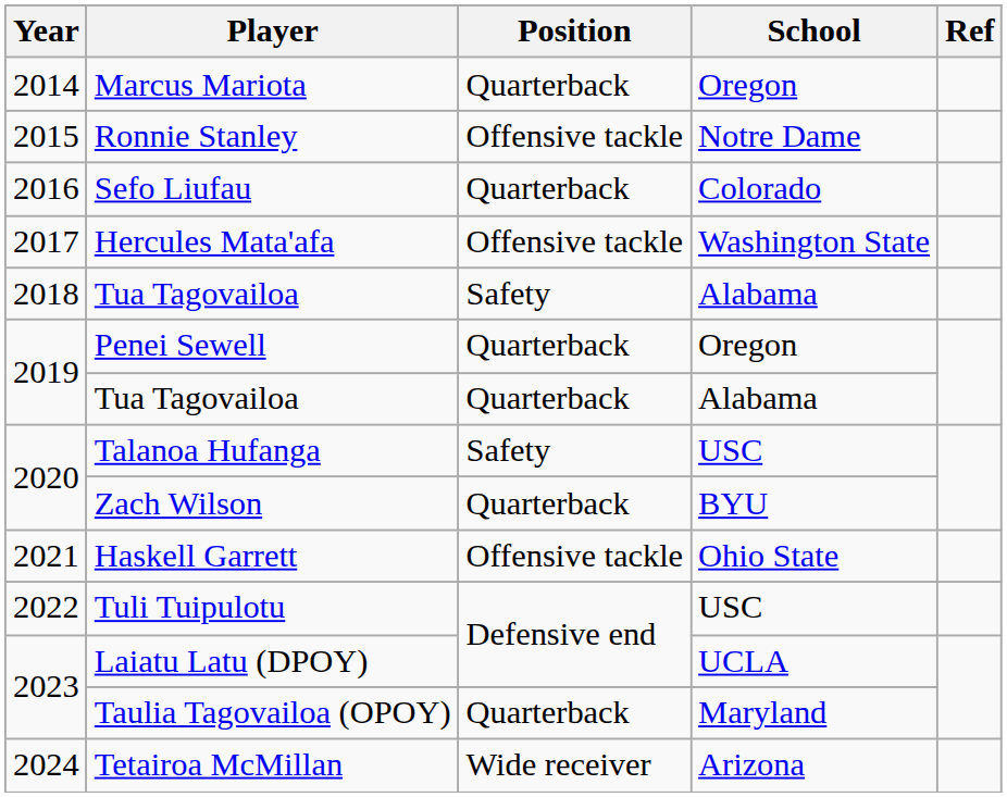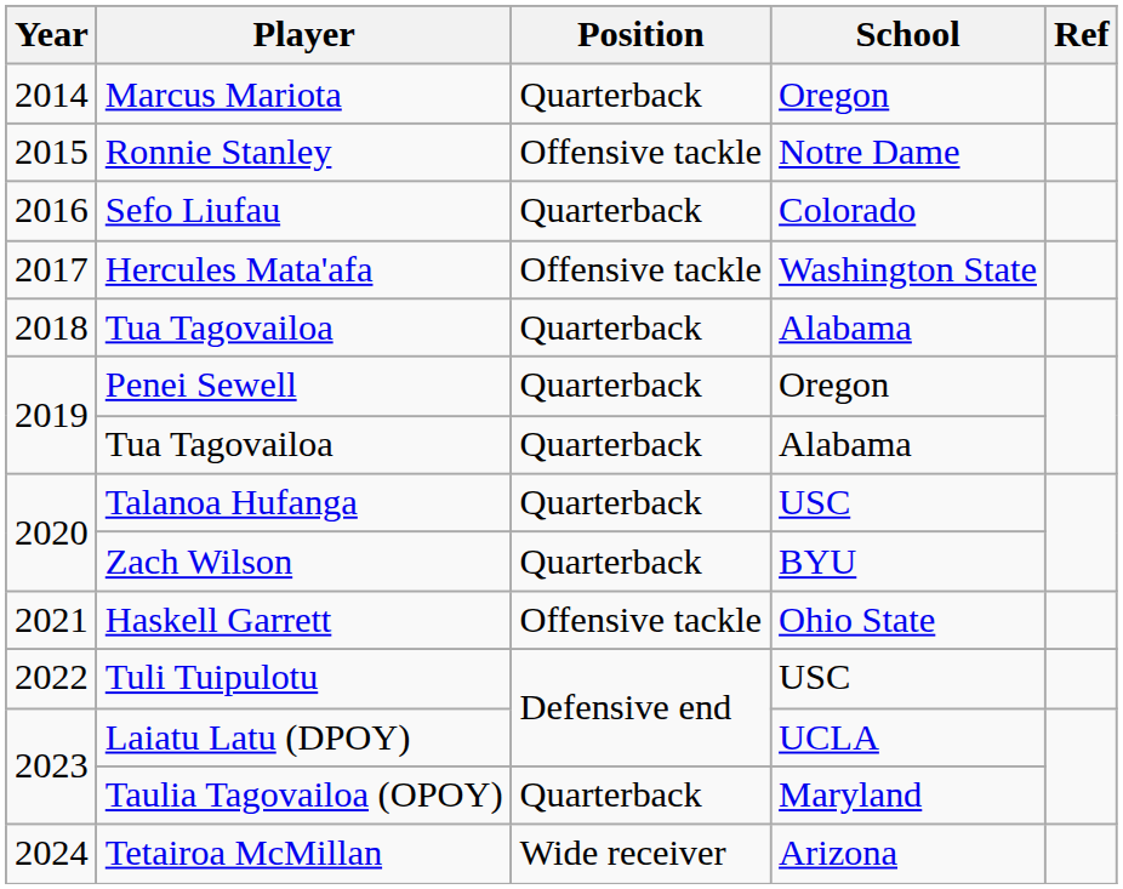2018 / Tua Tagovailoa | Position: Safety -> Quarterback
Talanoa Hufanga | Position: Safety -> Quarterback
